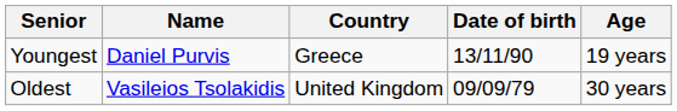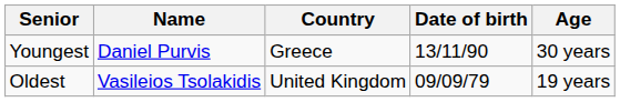Youngest | Age: 19 years -> 30 years
Oldest | Age: 30 years -> 19 years
